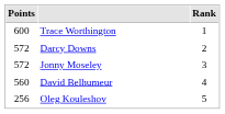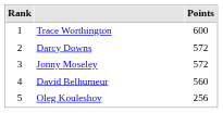columns swapped: Rank <-> Points
